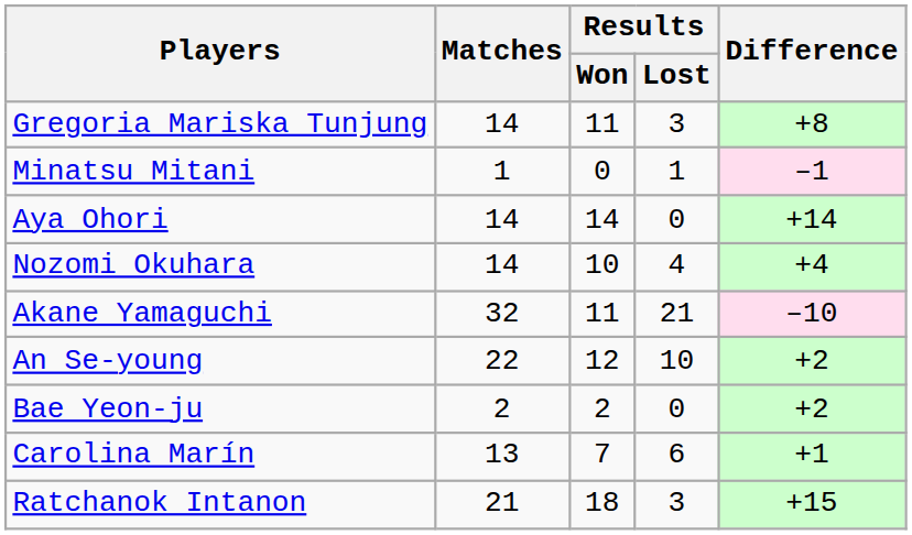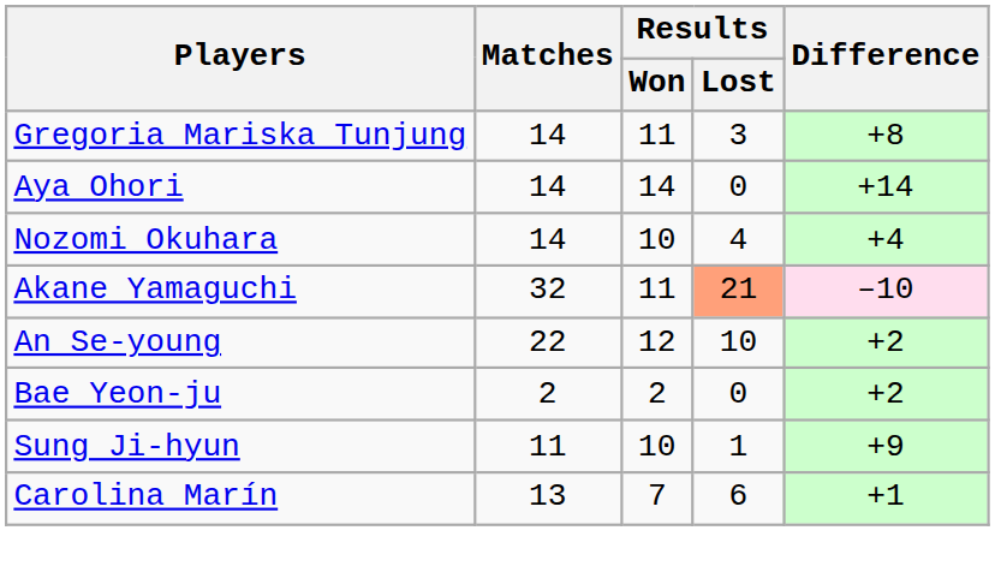- row: Minatsu Mitani | 1 | 0 | 1 | –1
Akane Yamaguchi | Results / Lost: no background -> lightsalmon background
+ row: Sung Ji-hyun | 11 | 10 | 1 | +9
- row: Ratchanok Intanon | 21 | 18 | 3 | +15
